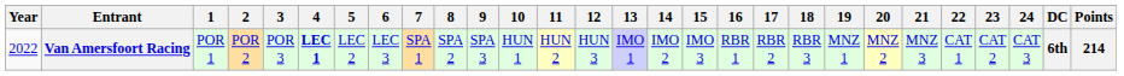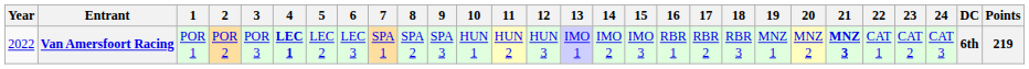Van Amersfoort Racing | 21: normal -> bold
Van Amersfoort Racing | Points: 214 -> 219
